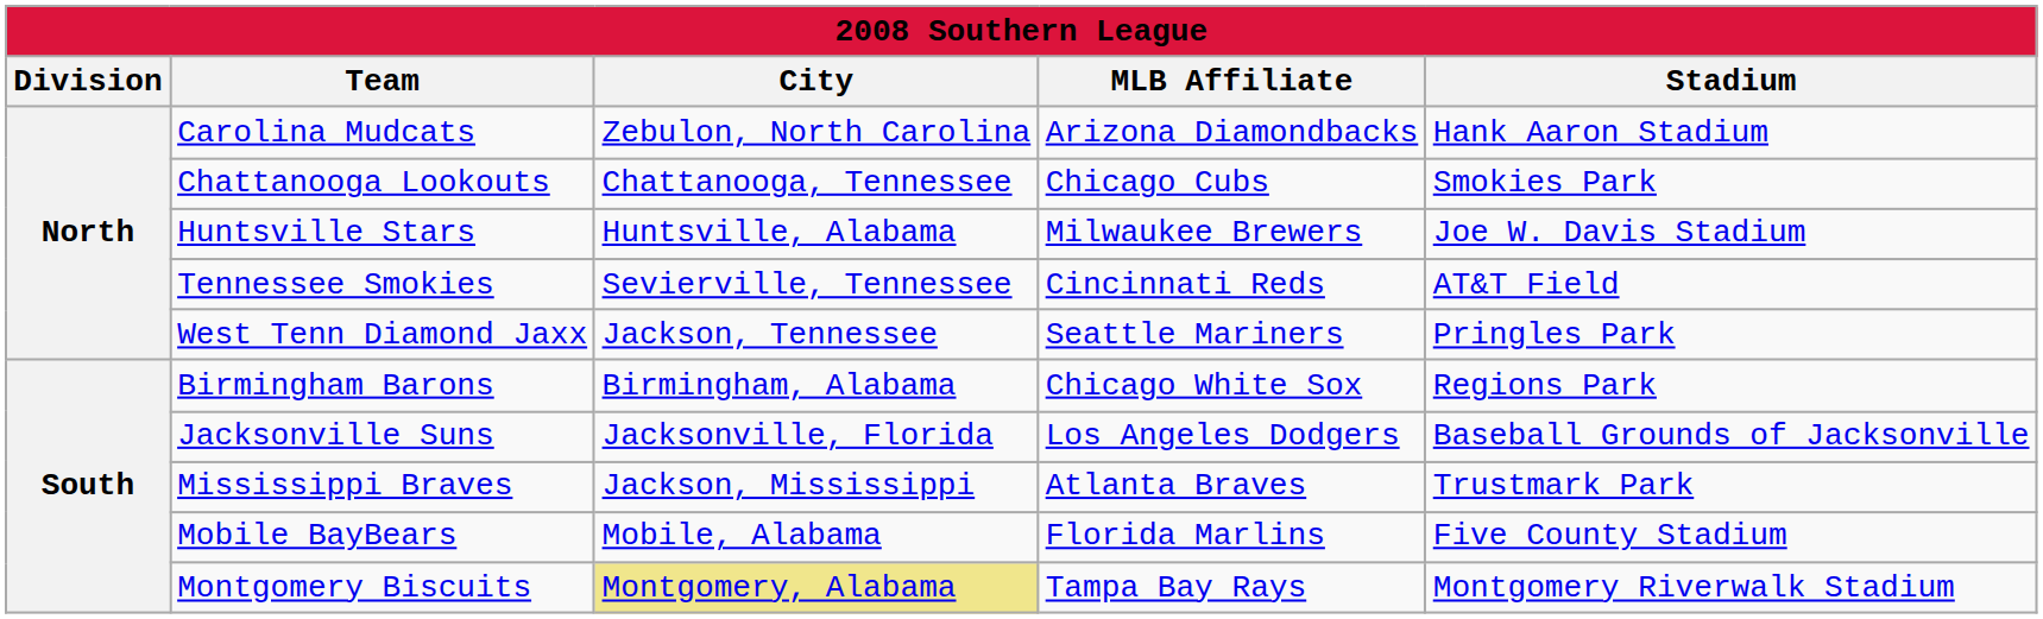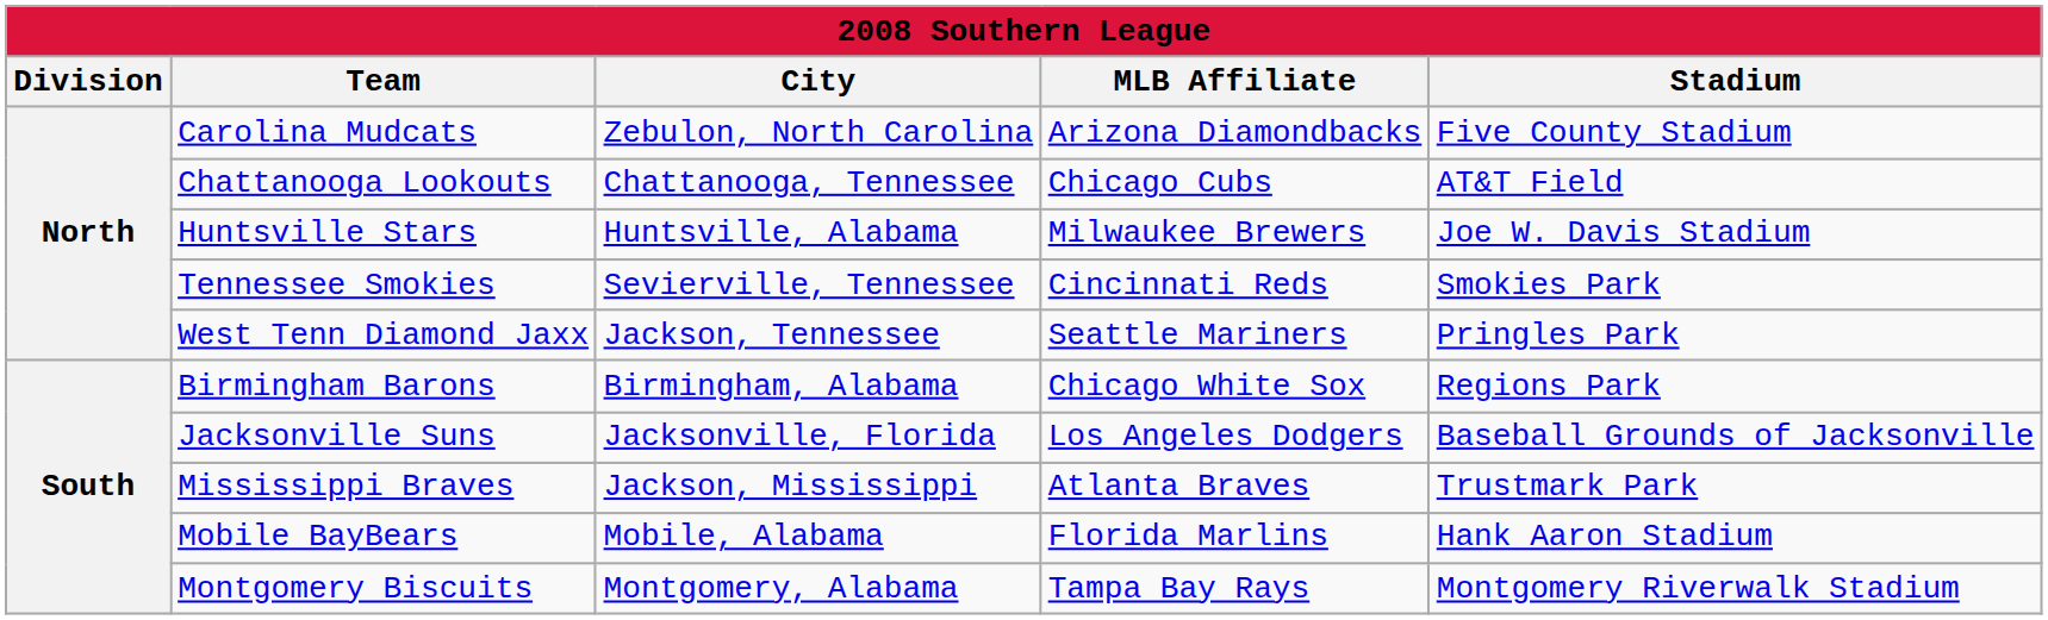Carolina Mudcats | Stadium: Hank Aaron Stadium -> Five County Stadium
Chattanooga Lookouts | Stadium: Smokies Park -> AT&T Field
Tennessee Smokies | Stadium: AT&T Field -> Smokies Park
Mobile BayBears | Stadium: Five County Stadium -> Hank Aaron Stadium
Montgomery Biscuits | City: khaki background -> no background
